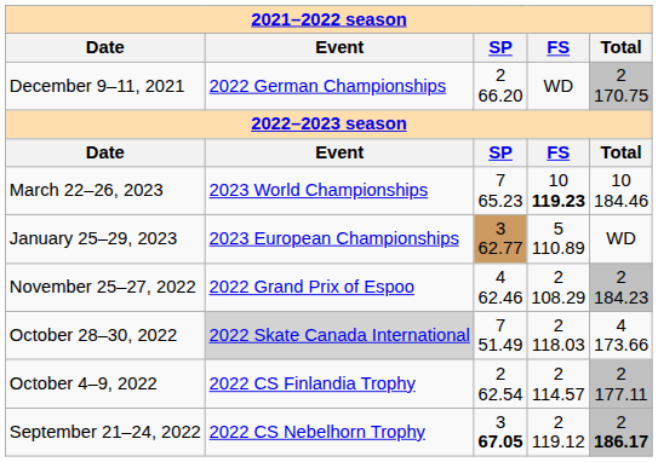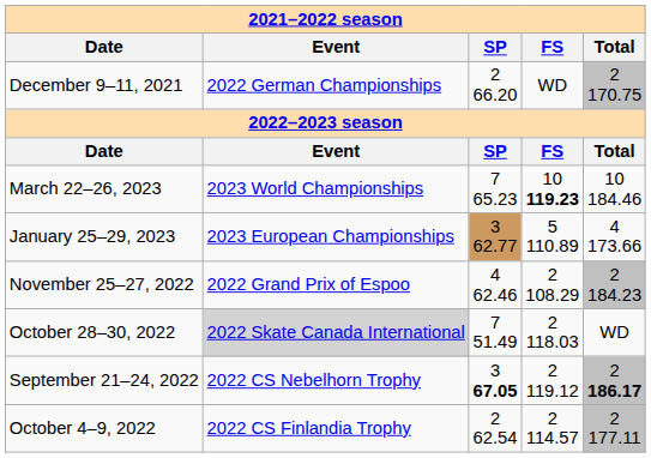January 25–29, 2023 | column 5: WD -> 4 173.66
October 28–30, 2022 | column 5: 4 173.66 -> WD
rows swapped: October 4–9, 2022 <-> September 21–24, 2022
